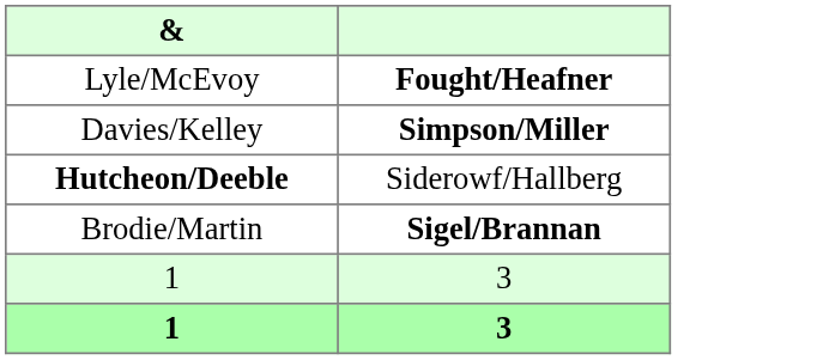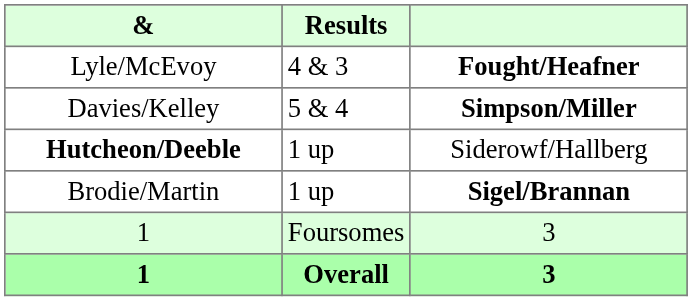+ column: Results | 4 & 3 | 5 & 4 | 1 up | 1 up | Foursomes | Overall
